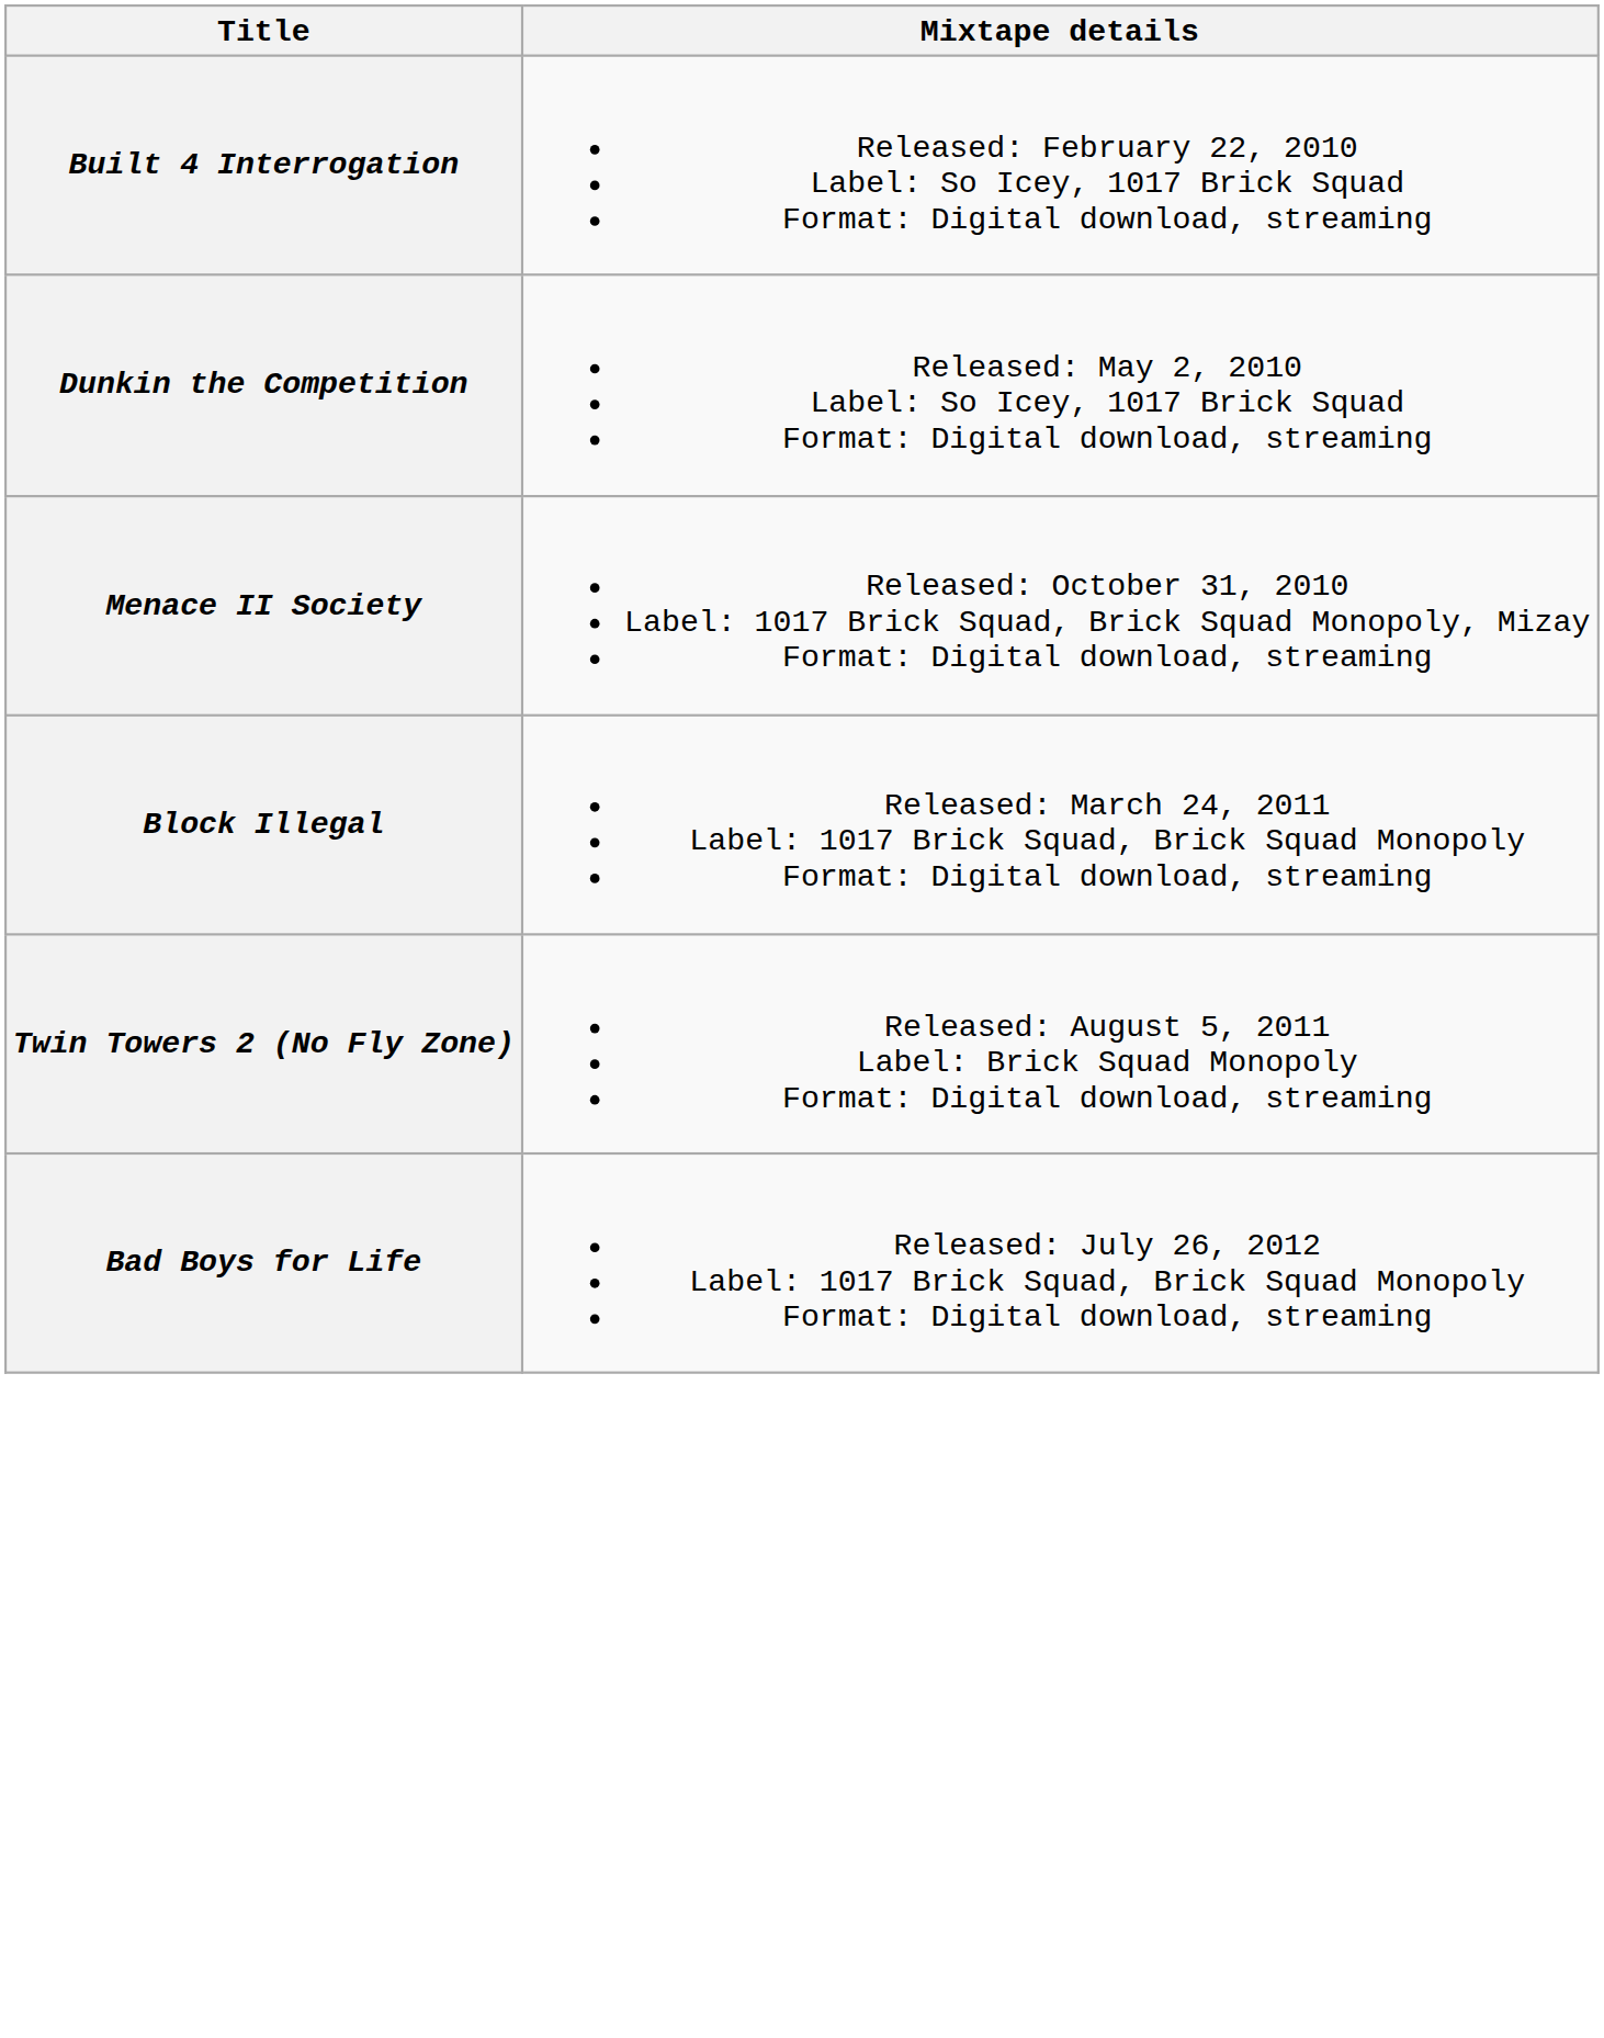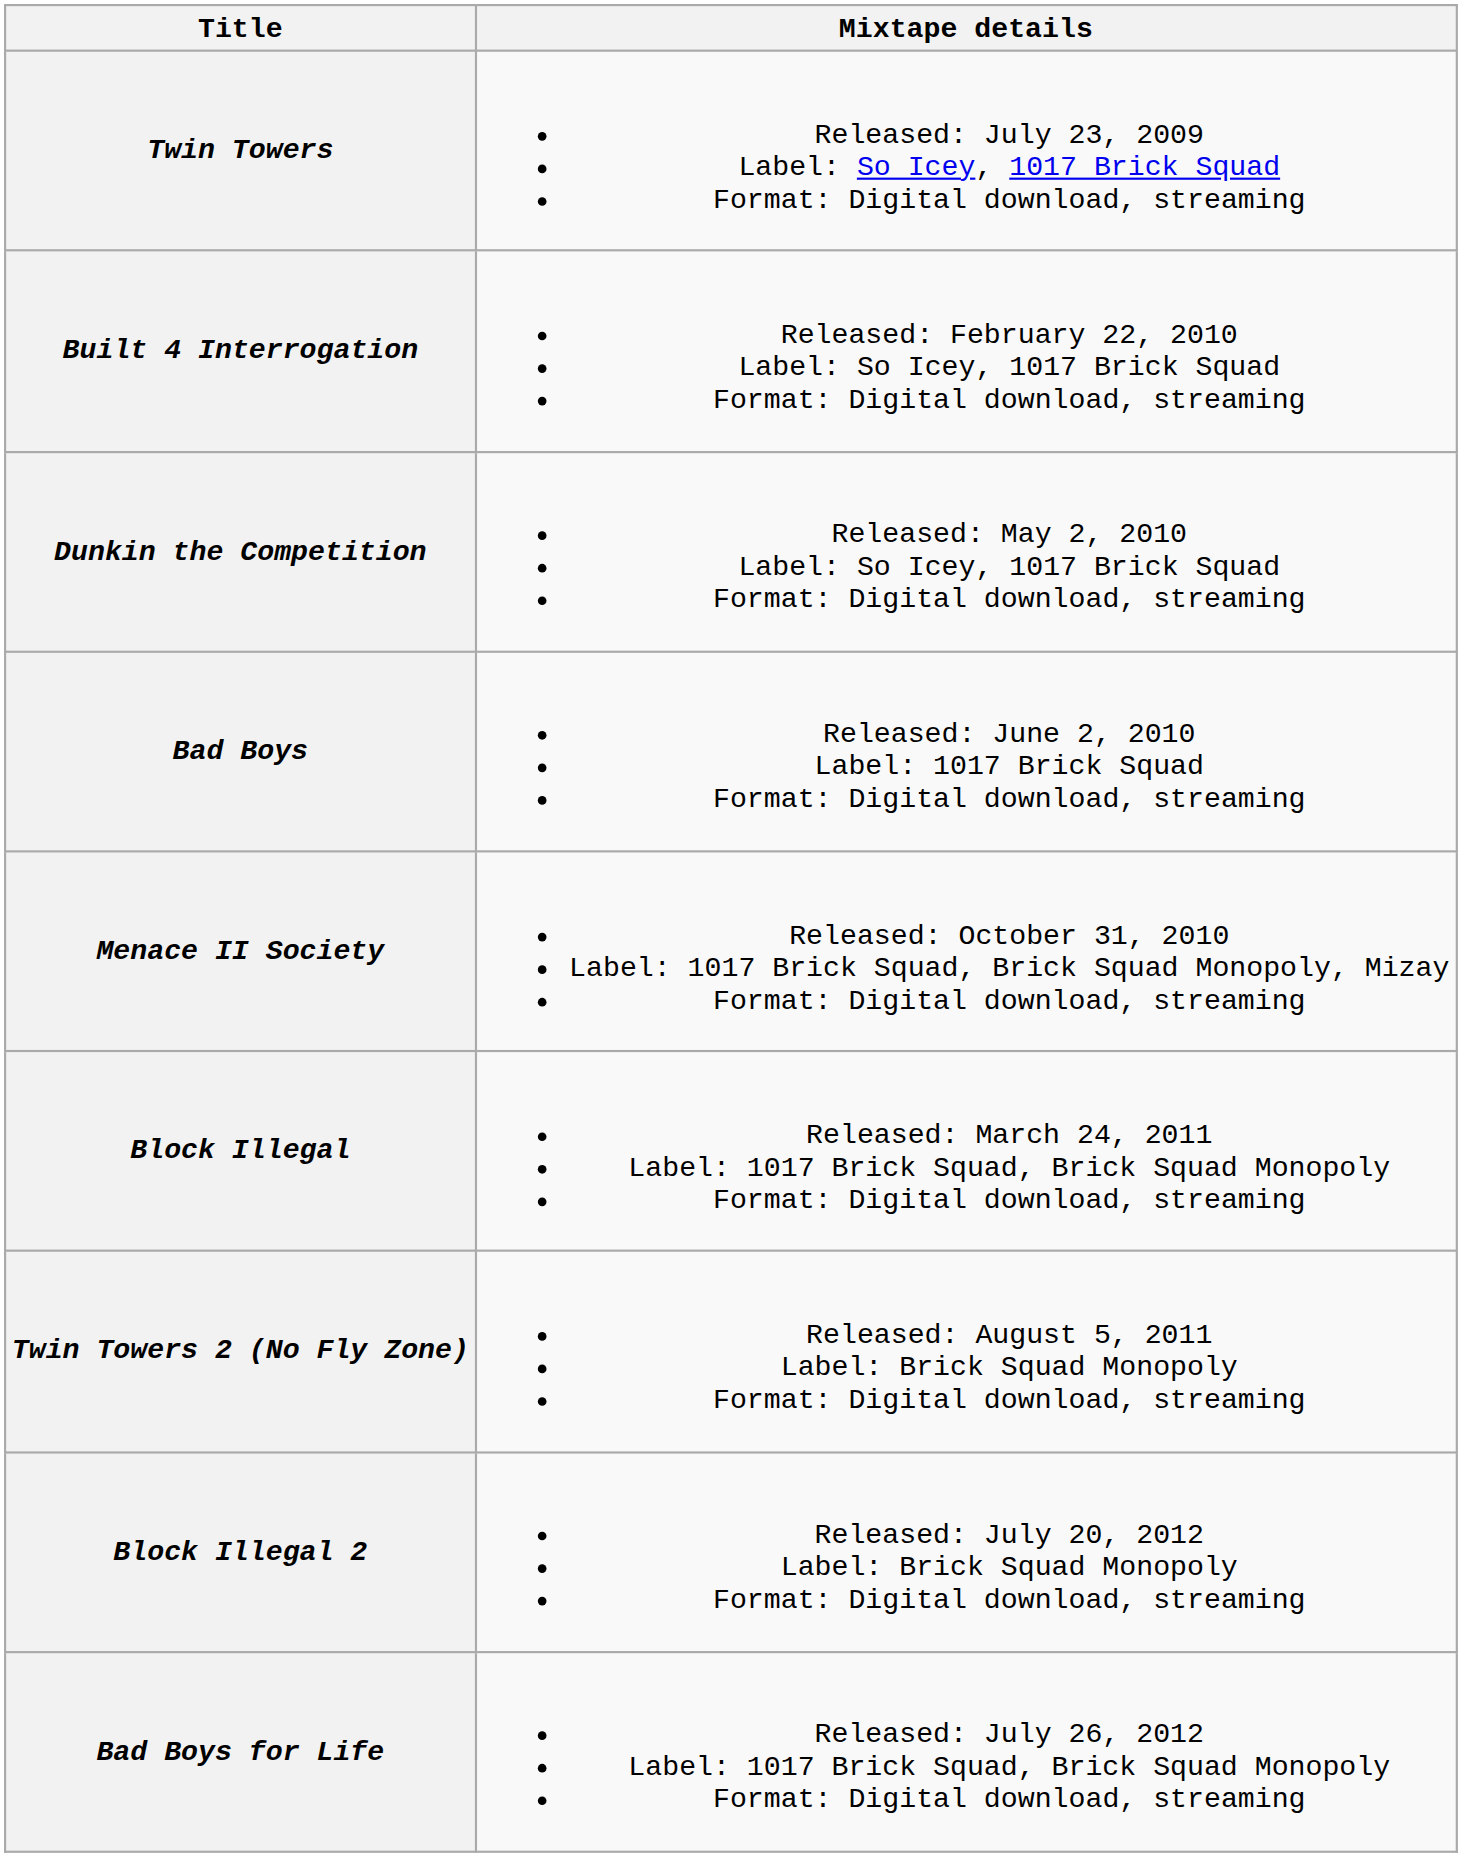+ row: Twin Towers | Released: July 23, 2009 Label: So Icey, 1017 Brick Squad Format: Digital download, streaming
+ row: Bad Boys | Released: June 2, 2010 Label: 1017 Brick Squad Format: Digital download, streaming
+ row: Block Illegal 2 | Released: July 20, 2012 Label: Brick Squad Monopoly Format: Digital download, streaming
